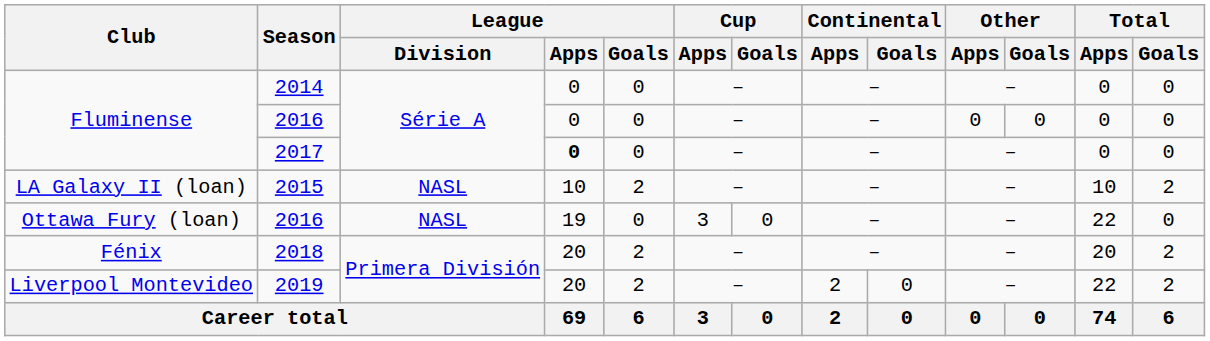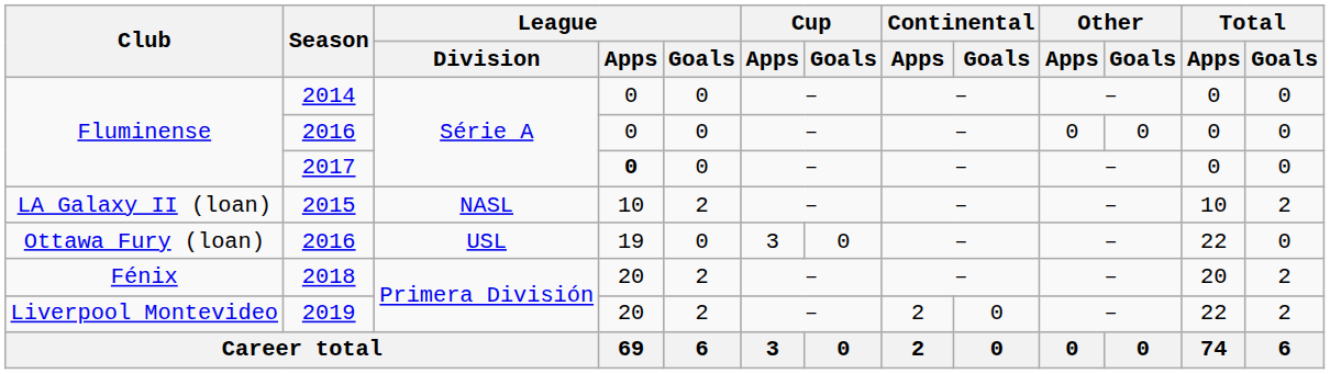Ottawa Fury (loan) / 2016 | League / Division: NASL -> USL
